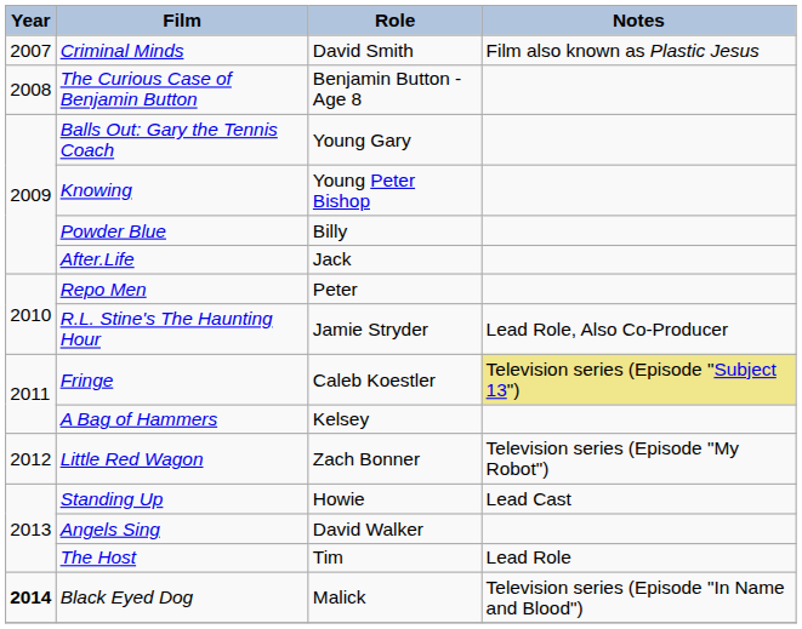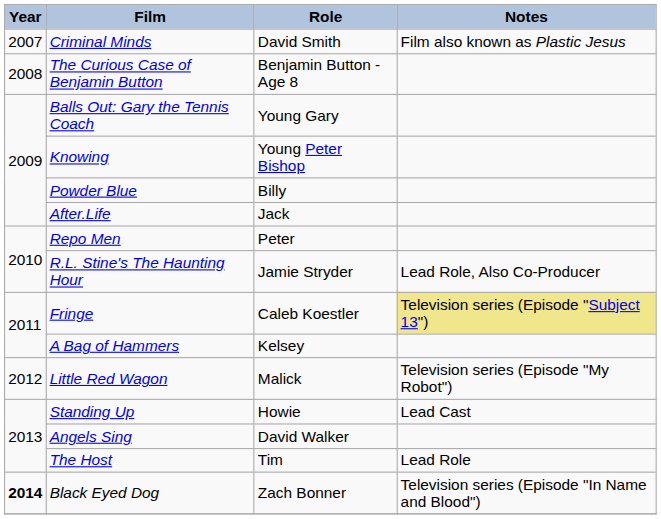Little Red Wagon | Role: Zach Bonner -> Malick
Black Eyed Dog | Role: Malick -> Zach Bonner
